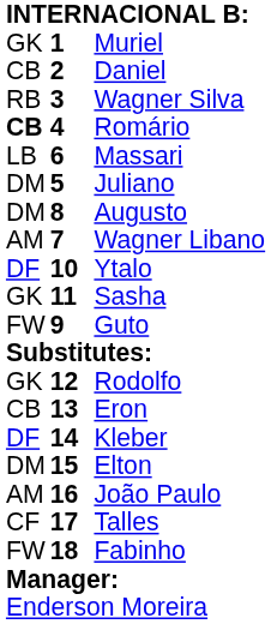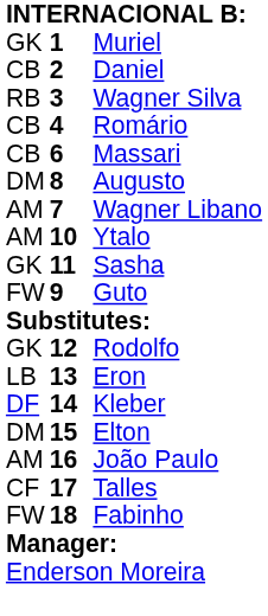Romário | column 1: bold -> normal
Massari | column 1: LB -> CB
- row: DM | 5 | Juliano
Ytalo | column 1: DF -> AM
Eron | column 1: CB -> LB
